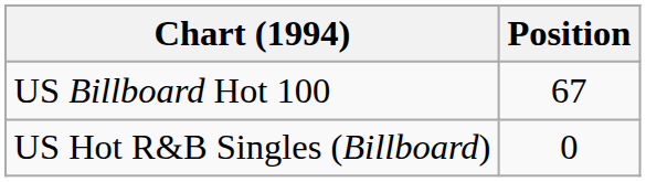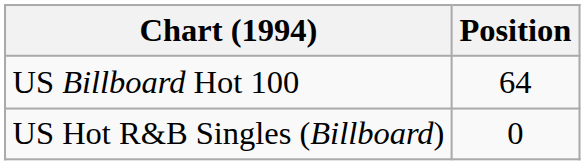US Billboard Hot 100 | Position: 67 -> 64
